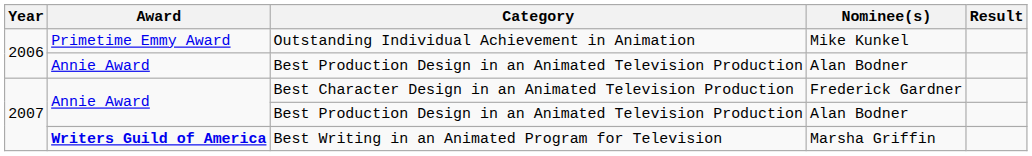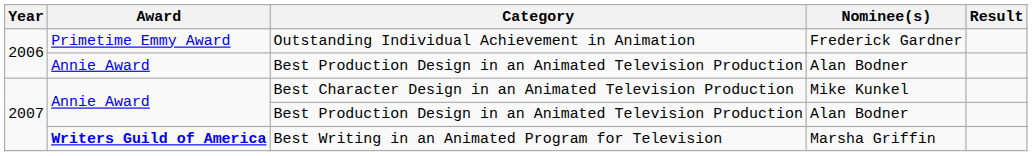Outstanding Individual Achievement in Animation | Nominee(s): Mike Kunkel -> Frederick Gardner
Best Character Design in an Animated Television Production | Nominee(s): Frederick Gardner -> Mike Kunkel
